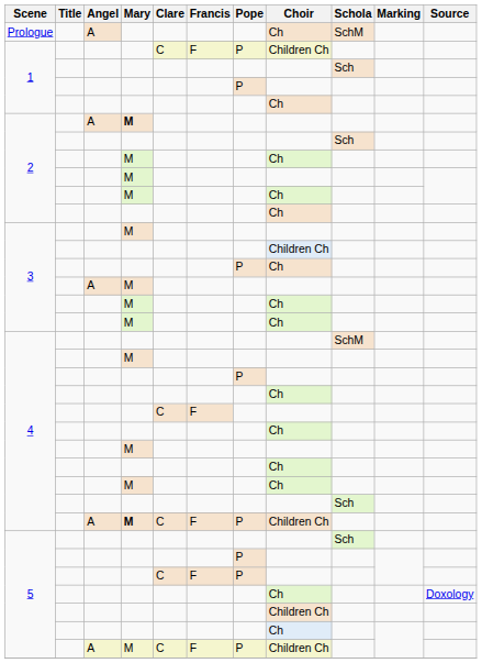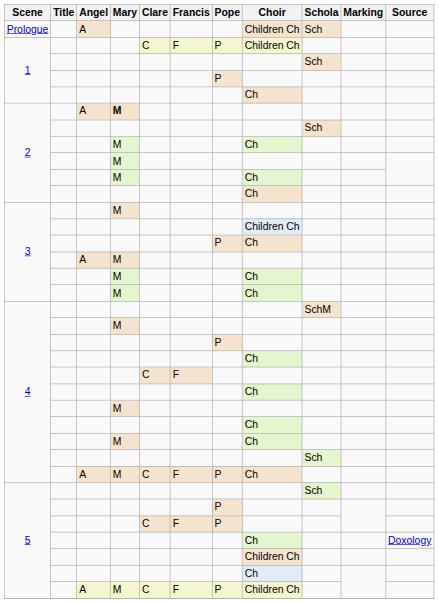Prologue | Choir: Ch -> Children Ch
Prologue | Schola: SchM -> Sch
4 / A | Mary: bold -> normal
4 / A | Choir: Children Ch -> Ch
